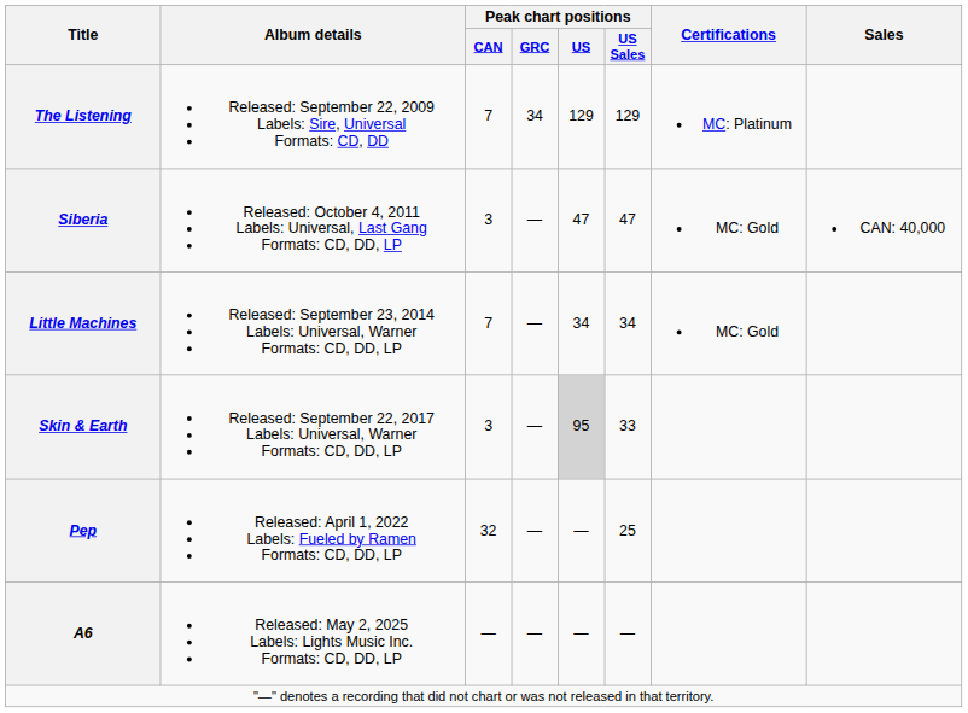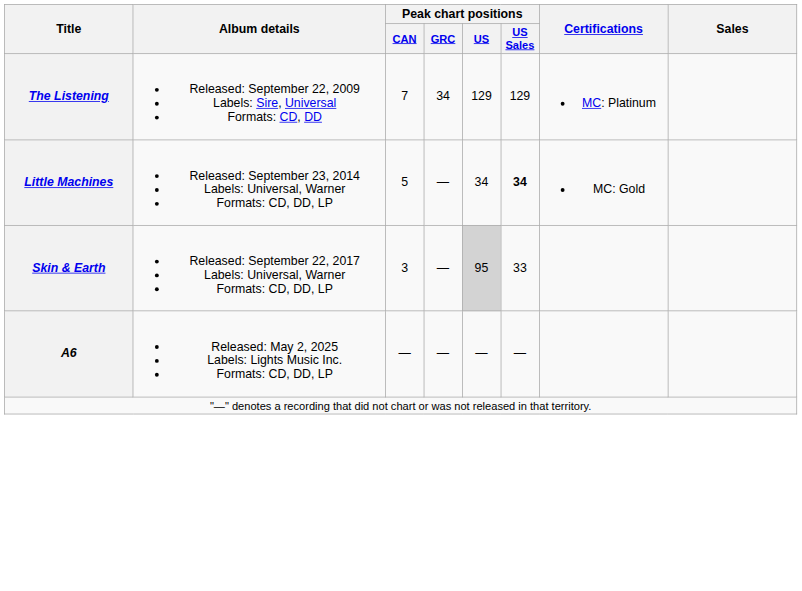- row: Siberia | Released: October 4, 2011 Labels: Universal, Last Gang Formats: CD, DD, LP | 3 | — | 47 | 47 | MC: Gold | CAN: 40,000
Little Machines | Peak chart positions / CAN: 7 -> 5
Little Machines | Peak chart positions / US Sales: normal -> bold
- row: Pep | Released: April 1, 2022 Labels: Fueled by Ramen Formats: CD, DD, LP | 32 | — | — | 25
